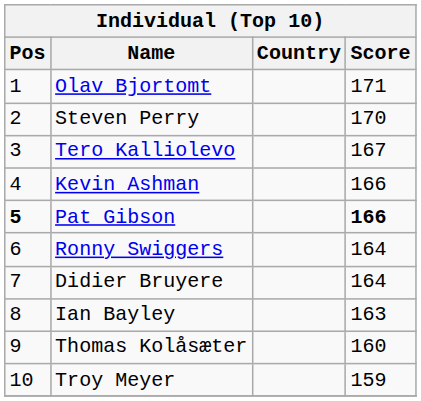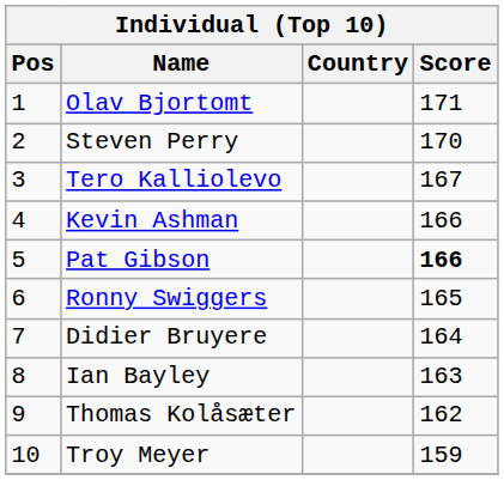Pat Gibson | Pos: bold -> normal
Ronny Swiggers | Score: 164 -> 165
Thomas Kolåsæter | Score: 160 -> 162
